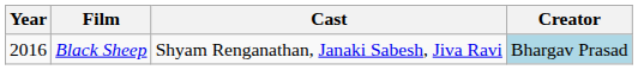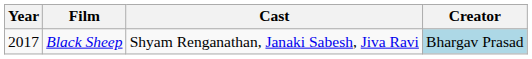Black Sheep | Year: 2016 -> 2017
